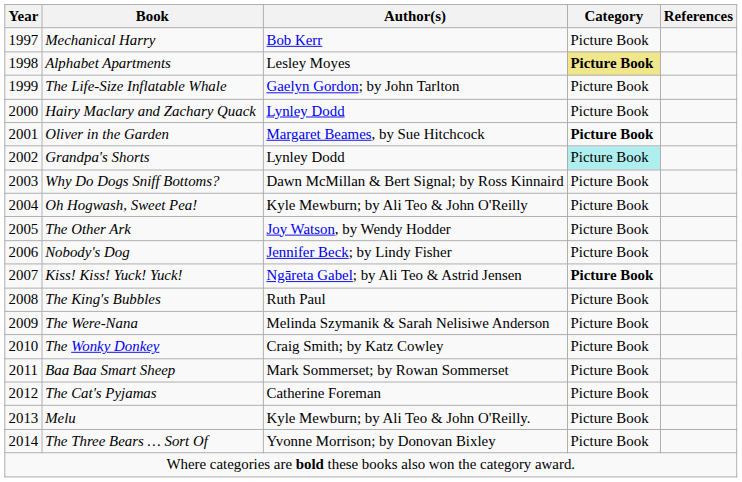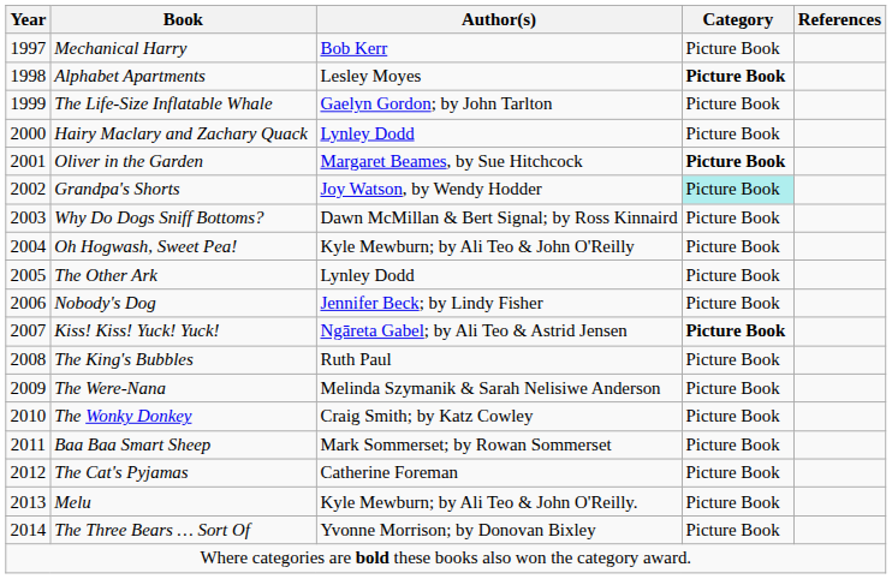Alphabet Apartments | Category: khaki background -> no background
Grandpa's Shorts | Author(s): Lynley Dodd -> Joy Watson, by Wendy Hodder
The Other Ark | Author(s): Joy Watson, by Wendy Hodder -> Lynley Dodd
